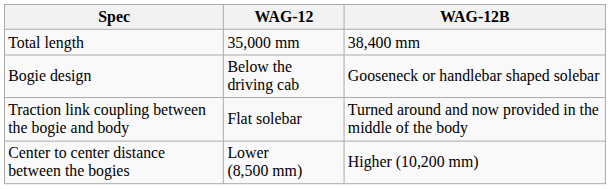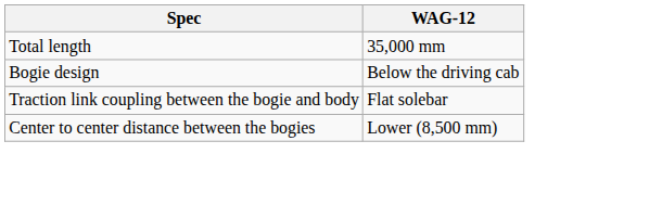- column: WAG-12B | 38,400 mm | Gooseneck or handlebar shaped solebar | Turned around and now provided in the middle of the body | Higher (10,200 mm)
